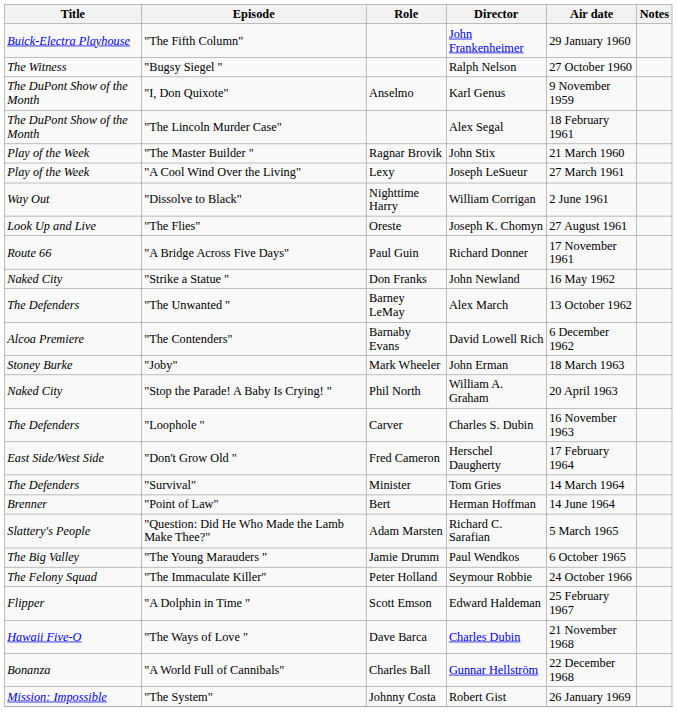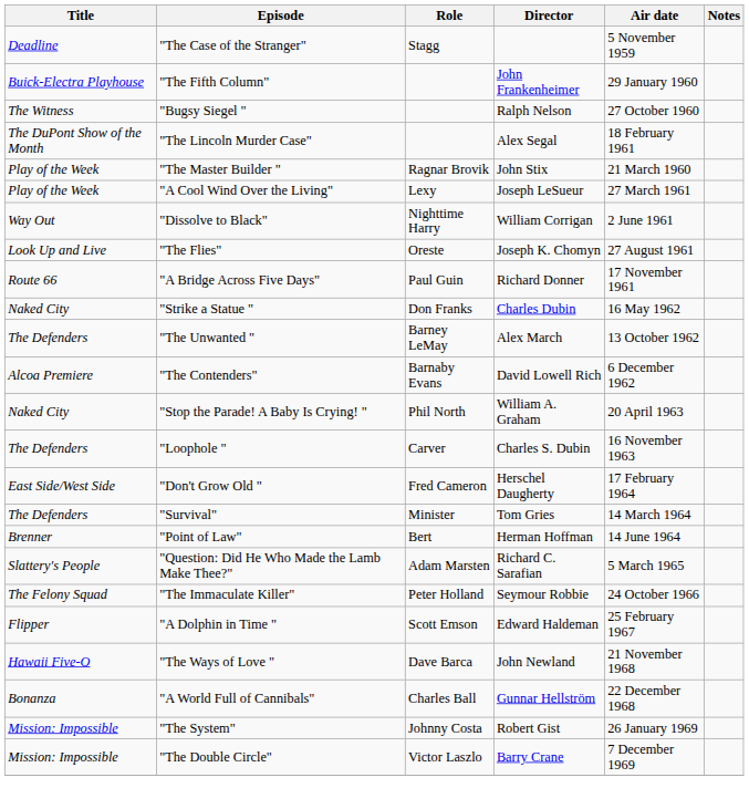+ row: Deadline | "The Case of the Stranger" | Stagg | 5 November 1959
- row: The DuPont Show of the Month | "I, Don Quixote" | Anselmo | Karl Genus | 9 November 1959
"Strike a Statue " | Director: John Newland -> Charles Dubin
- row: Stoney Burke | "Joby" | Mark Wheeler | John Erman | 18 March 1963
- row: The Big Valley | "The Young Marauders " | Jamie Drumm | Paul Wendkos | 6 October 1965
"The Ways of Love " | Director: Charles Dubin -> John Newland
+ row: Mission: Impossible | "The Double Circle" | Victor Laszlo | Barry Crane | 7 December 1969
